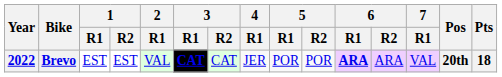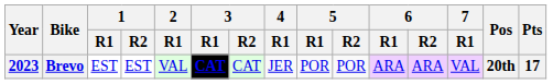Brevo | Year: 2022 -> 2023
Brevo | 6 / R1: bold -> normal
Brevo | Pts: 18 -> 17
